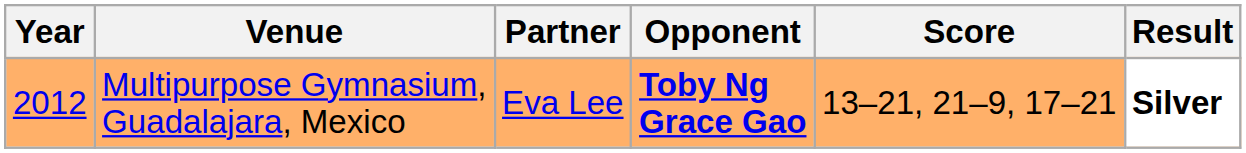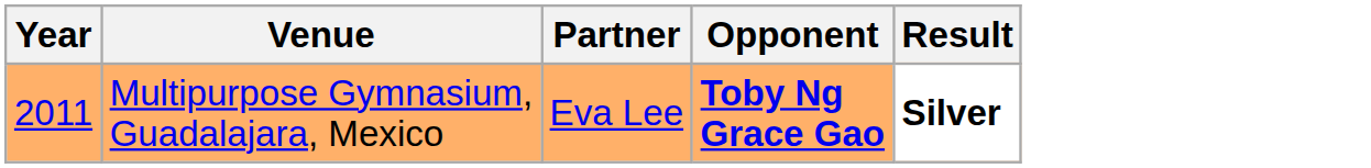- column: Score | 13–21, 21–9, 17–21
Multipurpose Gymnasium, Guadalajara, Mexico | Year: 2012 -> 2011
